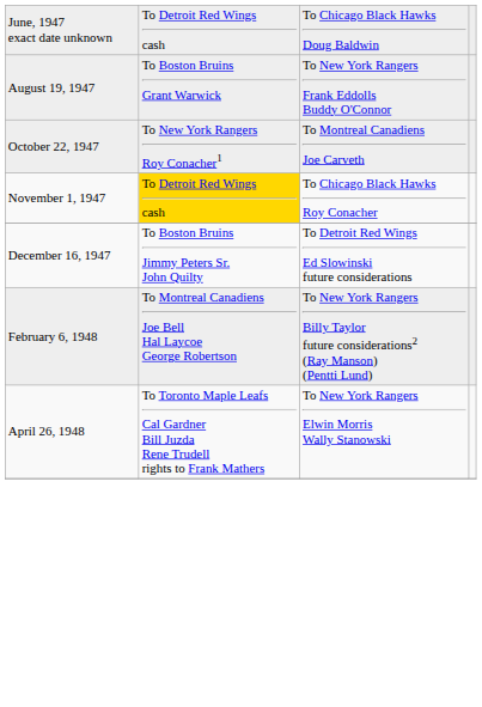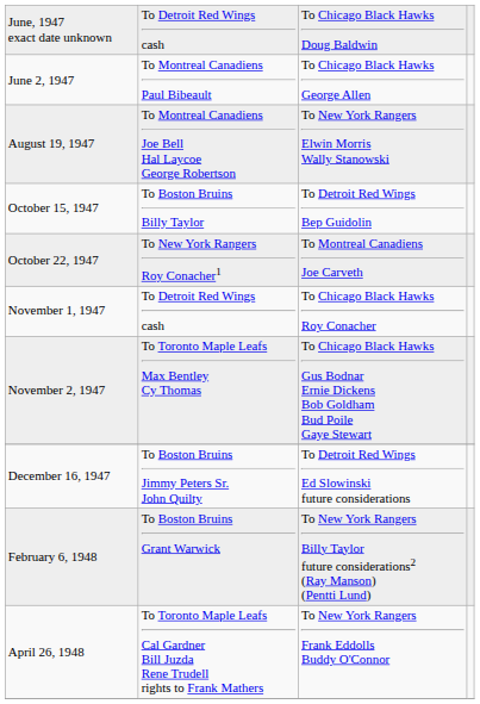+ row: June 2, 1947 | To Montreal Canadiens Paul Bibeault | To Chicago Black Hawks George Allen
August 19, 1947 | column 2: To Boston Bruins Grant Warwick -> To Montreal Canadiens Joe Bell Hal Laycoe George Robertson
August 19, 1947 | column 3: To New York Rangers Frank Eddolls Buddy O'Connor -> To New York Rangers Elwin Morris Wally Stanowski
+ row: October 15, 1947 | To Boston Bruins Billy Taylor | To Detroit Red Wings Bep Guidolin
November 1, 1947 | column 2: gold background -> no background
+ row: November 2, 1947 | To Toronto Maple Leafs Max Bentley Cy Thomas | To Chicago Black Hawks Gus Bodnar Ernie Dickens Bob Goldham Bud Poile Gaye Stewart
February 6, 1948 | column 2: To Montreal Canadiens Joe Bell Hal Laycoe George Robertson -> To Boston Bruins Grant Warwick
April 26, 1948 | column 3: To New York Rangers Elwin Morris Wally Stanowski -> To New York Rangers Frank Eddolls Buddy O'Connor
